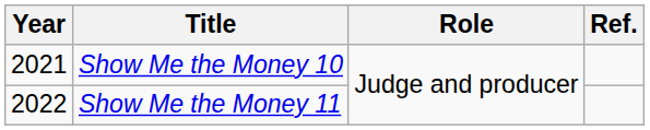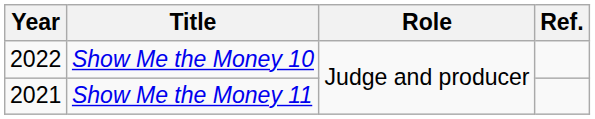Show Me the Money 10 | Year: 2021 -> 2022
Show Me the Money 11 | Year: 2022 -> 2021
